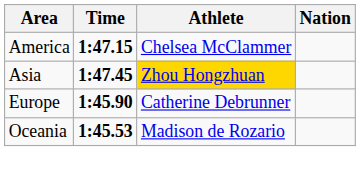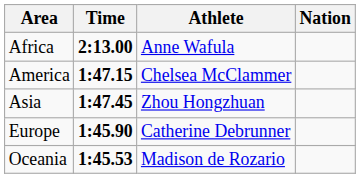+ row: Africa | 2:13.00 | Anne Wafula
Asia | Athlete: gold background -> no background
